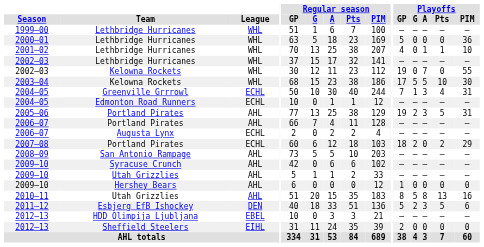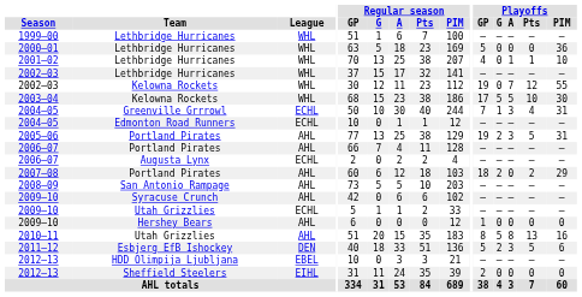2002–03 / Kelowna Rockets | Playoffs / Pts: 0 -> 12
2007–08 | League: ECHL -> AHL
2009–10 / Utah Grizzlies | League: AHL -> ECHL
